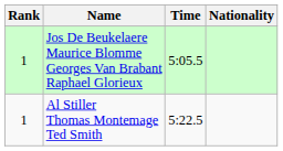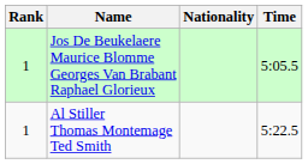columns swapped: Nationality <-> Time
